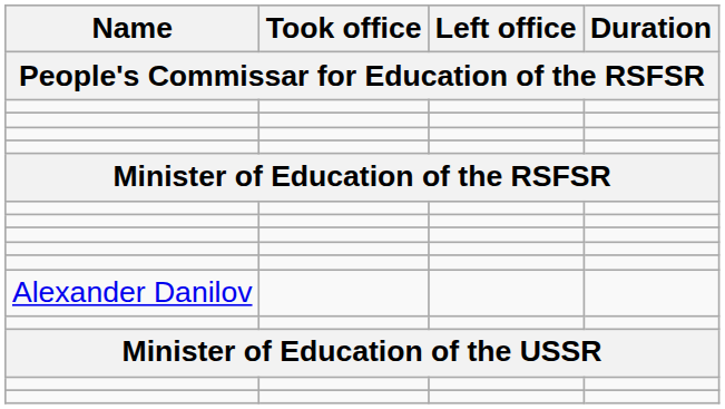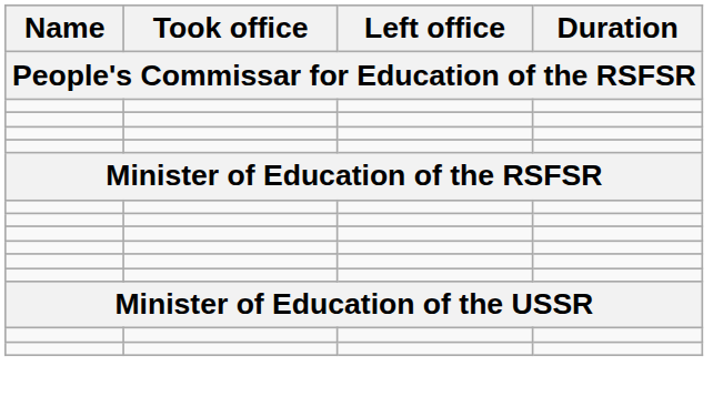- row: Alexander Danilov
